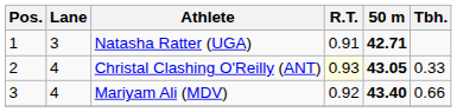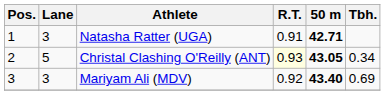Christal Clashing O'Reilly (ANT) | Lane: 4 -> 5
Christal Clashing O'Reilly (ANT) | Tbh.: 0.33 -> 0.34
Mariyam Ali (MDV) | Lane: 4 -> 3
Mariyam Ali (MDV) | Tbh.: 0.66 -> 0.69
